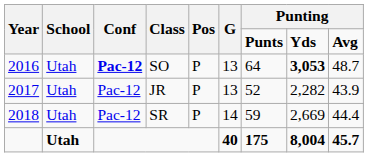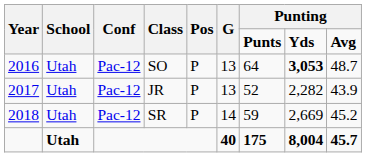SO | Conf: bold -> normal
SR | column 9: 44.4 -> 45.2
